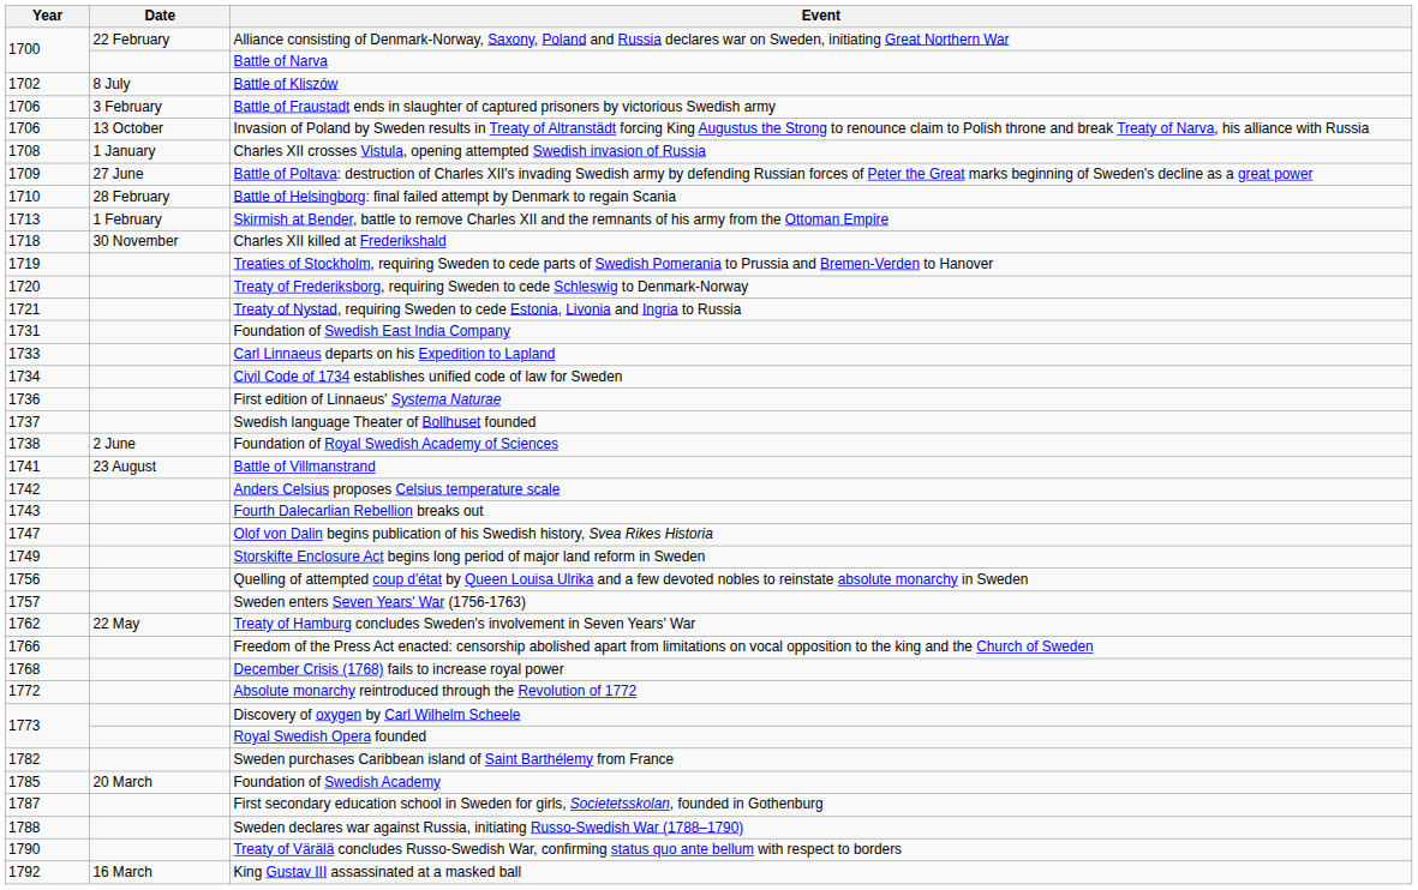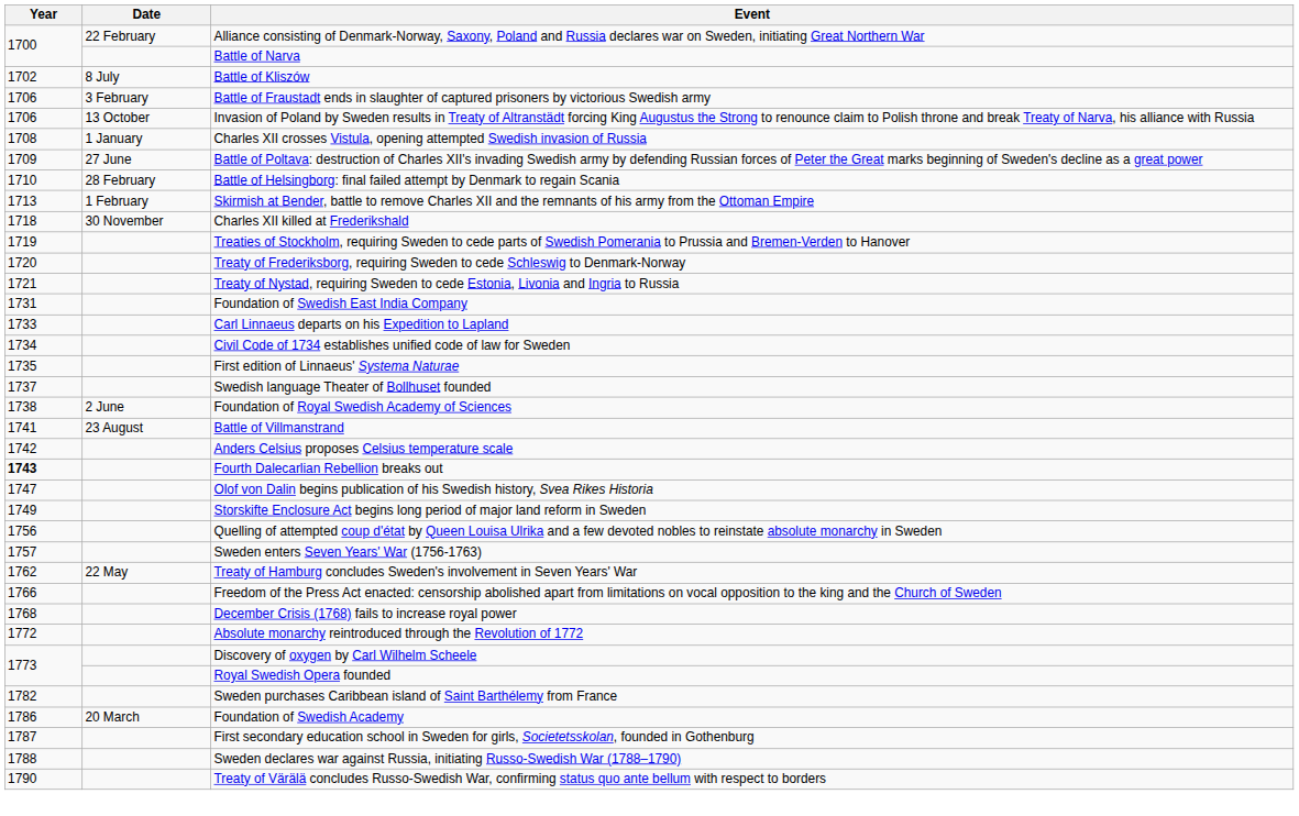First edition of Linnaeus' Systema Naturae | Year: 1736 -> 1735
Fourth Dalecarlian Rebellion breaks out | Year: normal -> bold
Foundation of Swedish Academy | Year: 1785 -> 1786
- row: 1792 | 16 March | King Gustav III assassinated at a masked ball
